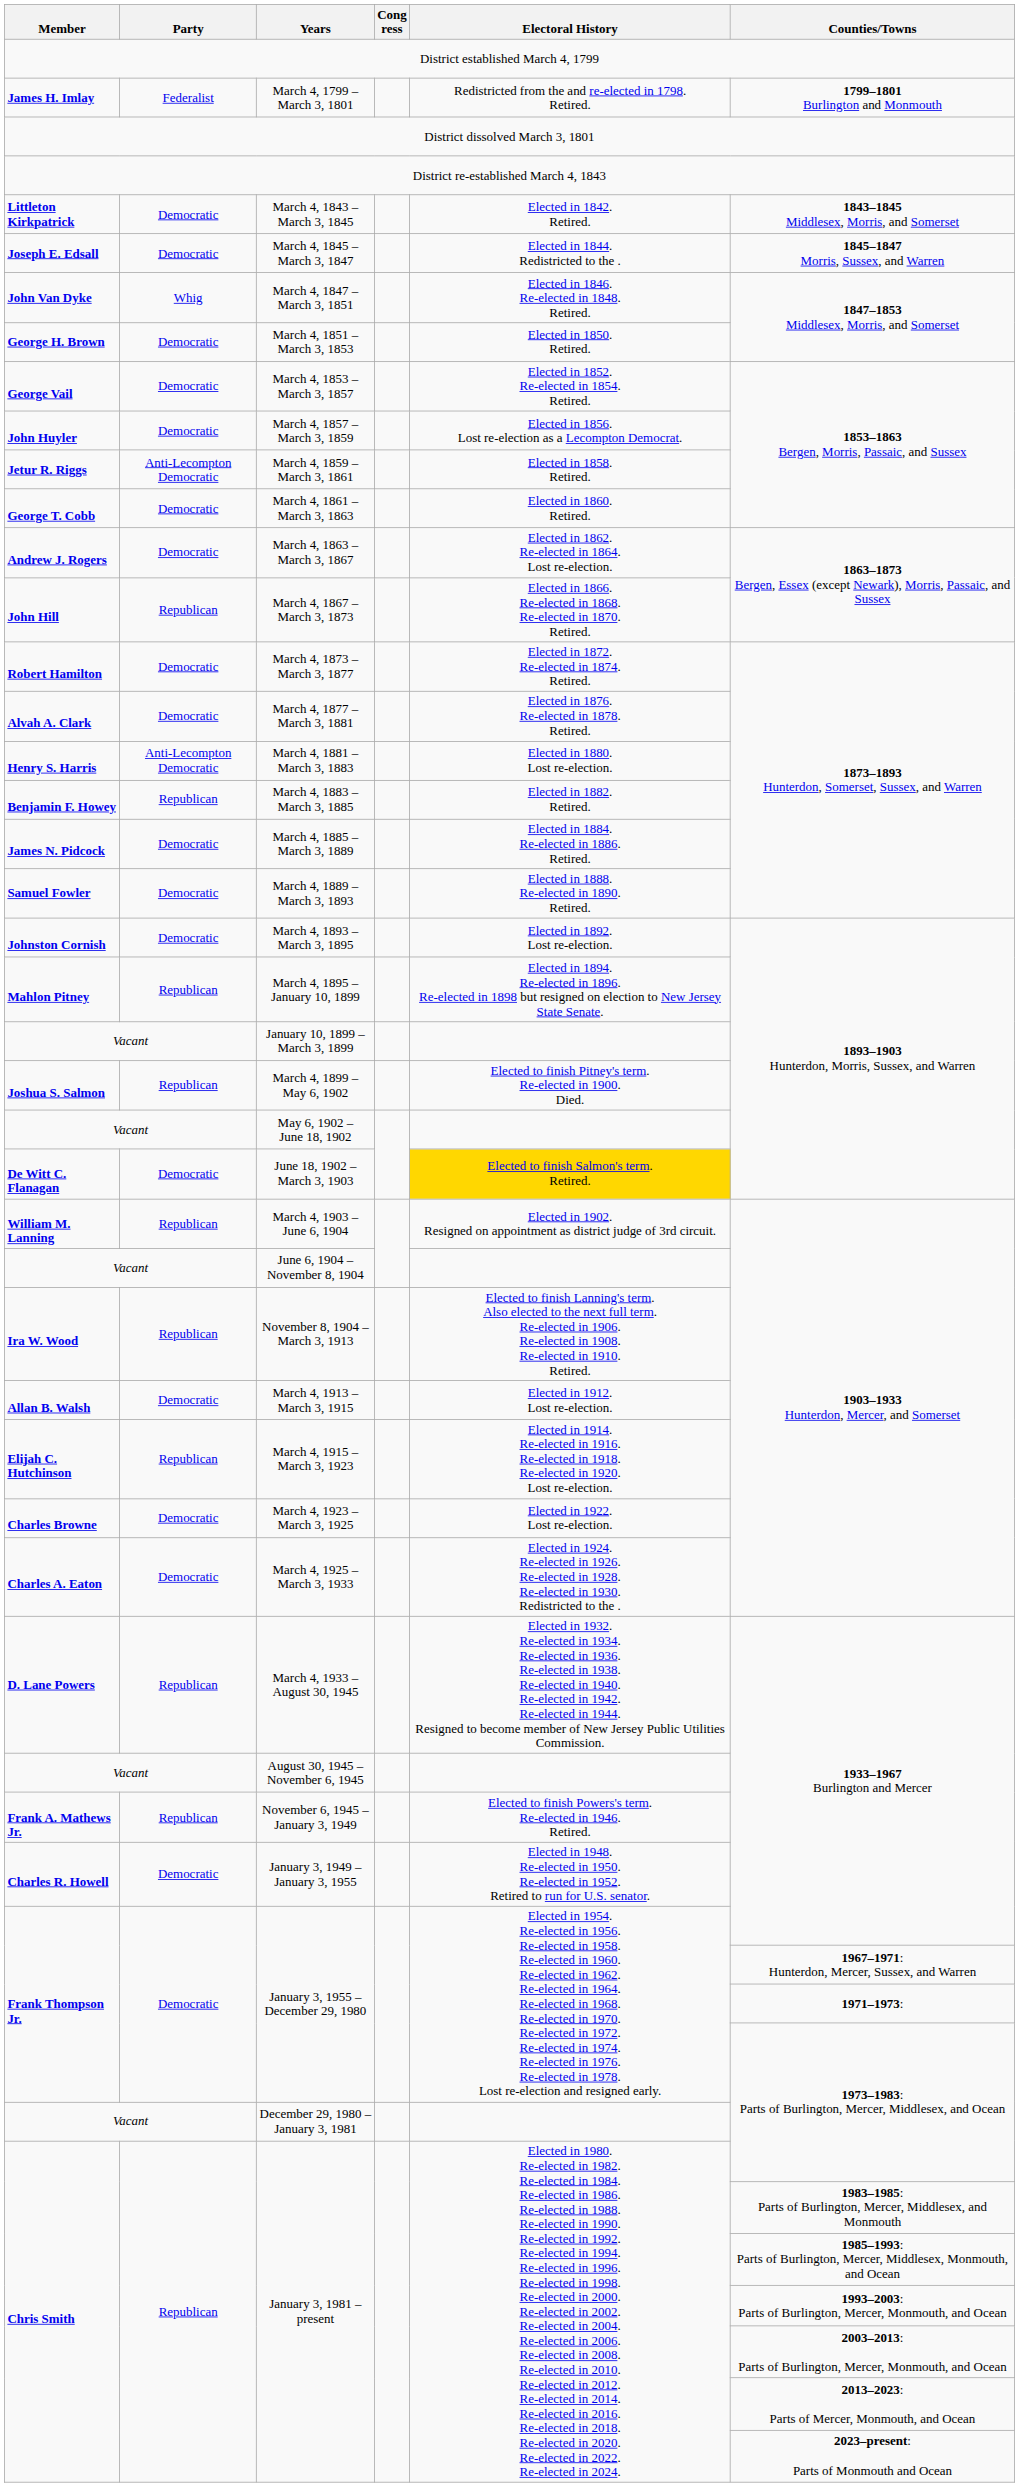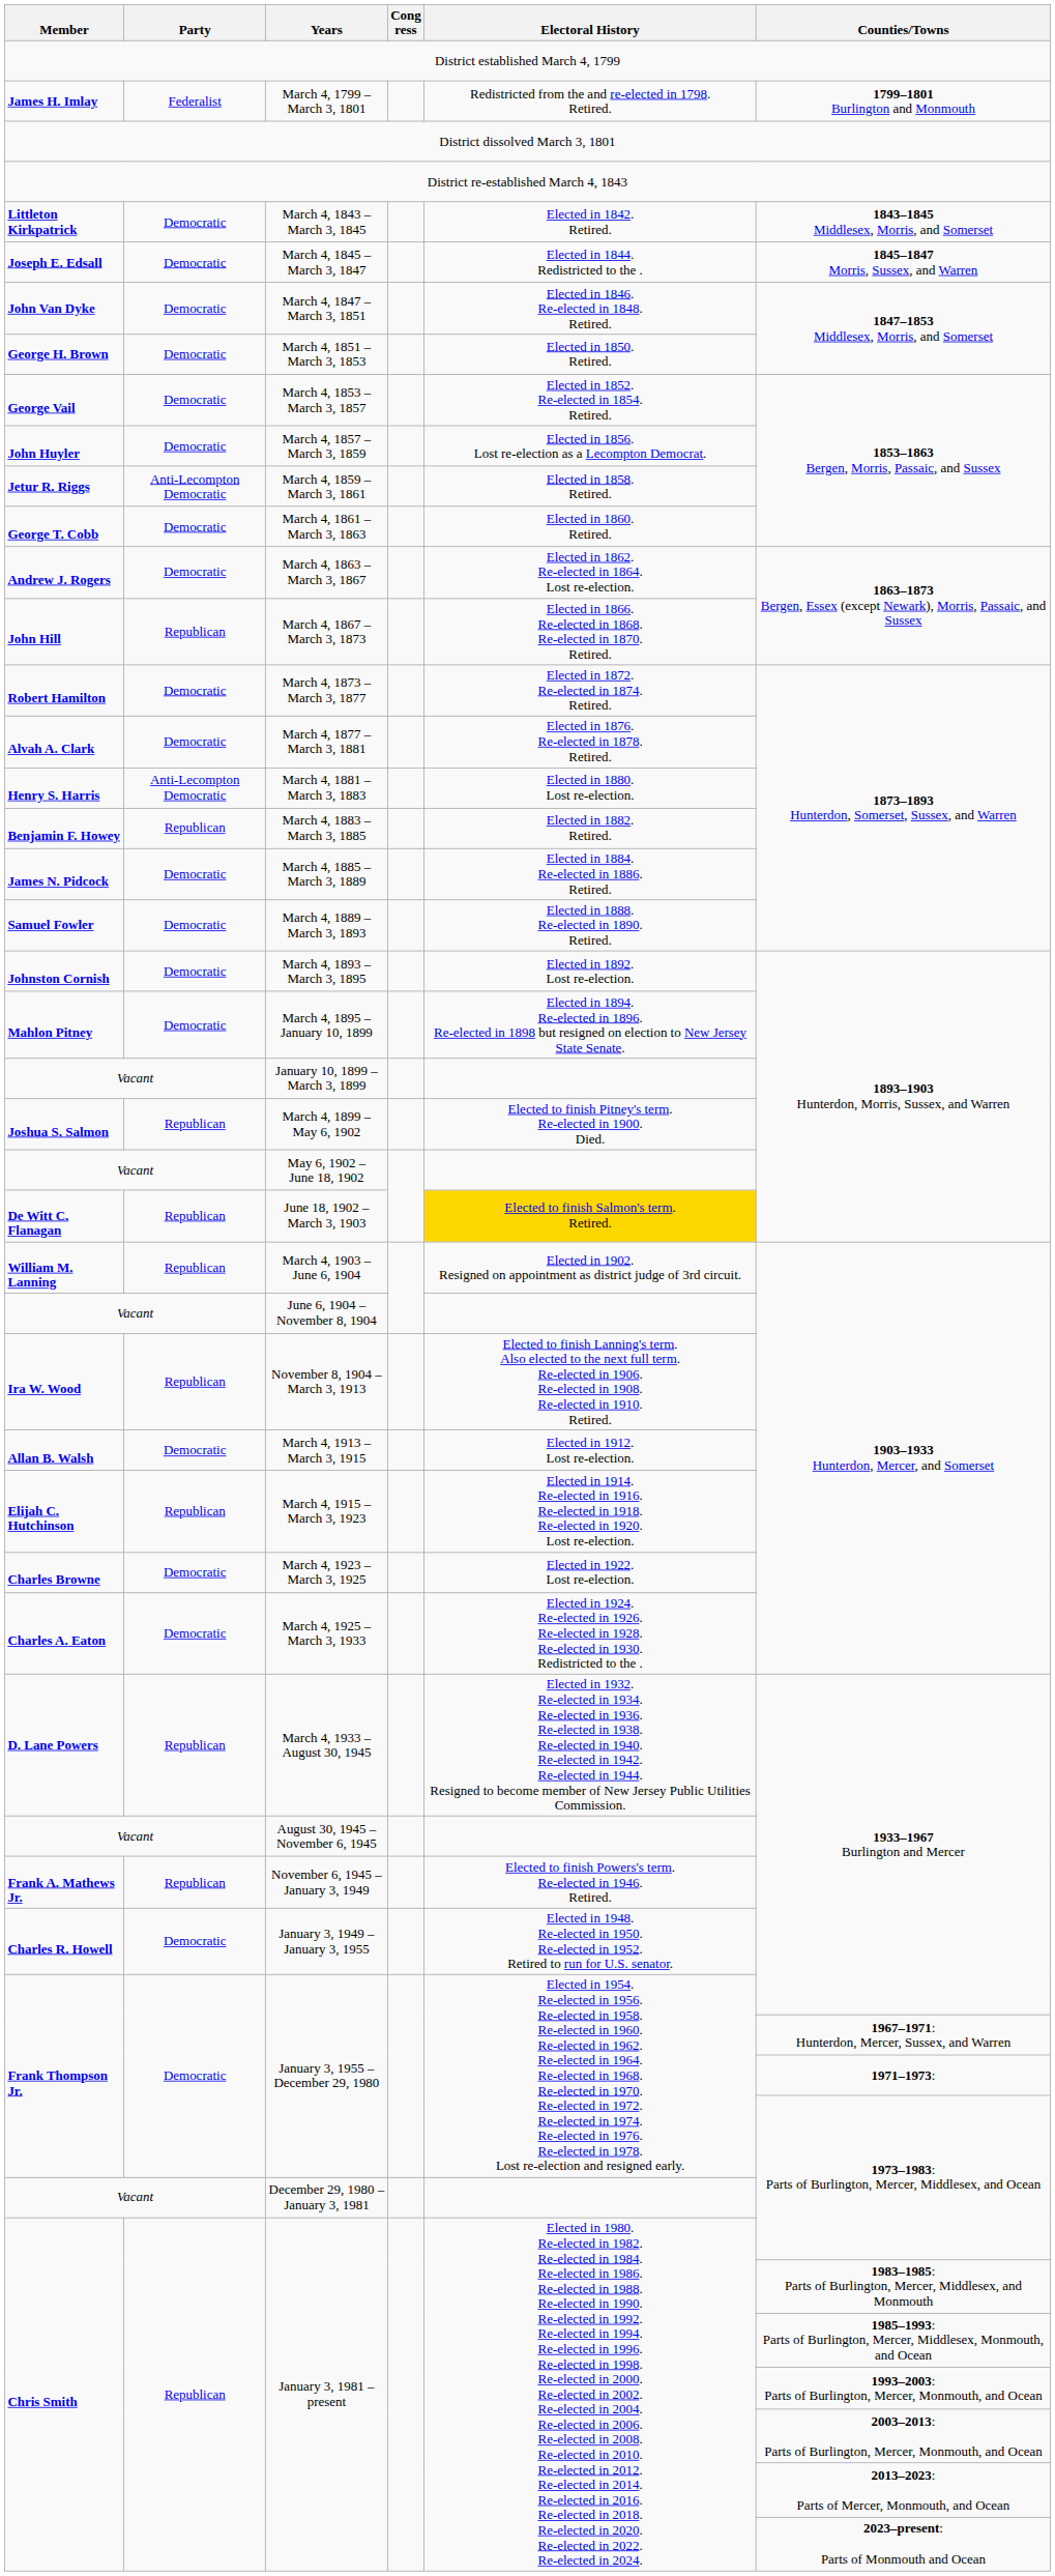March 4, 1847 – March 3, 1851 | Party: Whig -> Democratic
March 4, 1895 – January 10, 1899 | Party: Republican -> Democratic
June 18, 1902 – March 3, 1903 | Party: Democratic -> Republican
